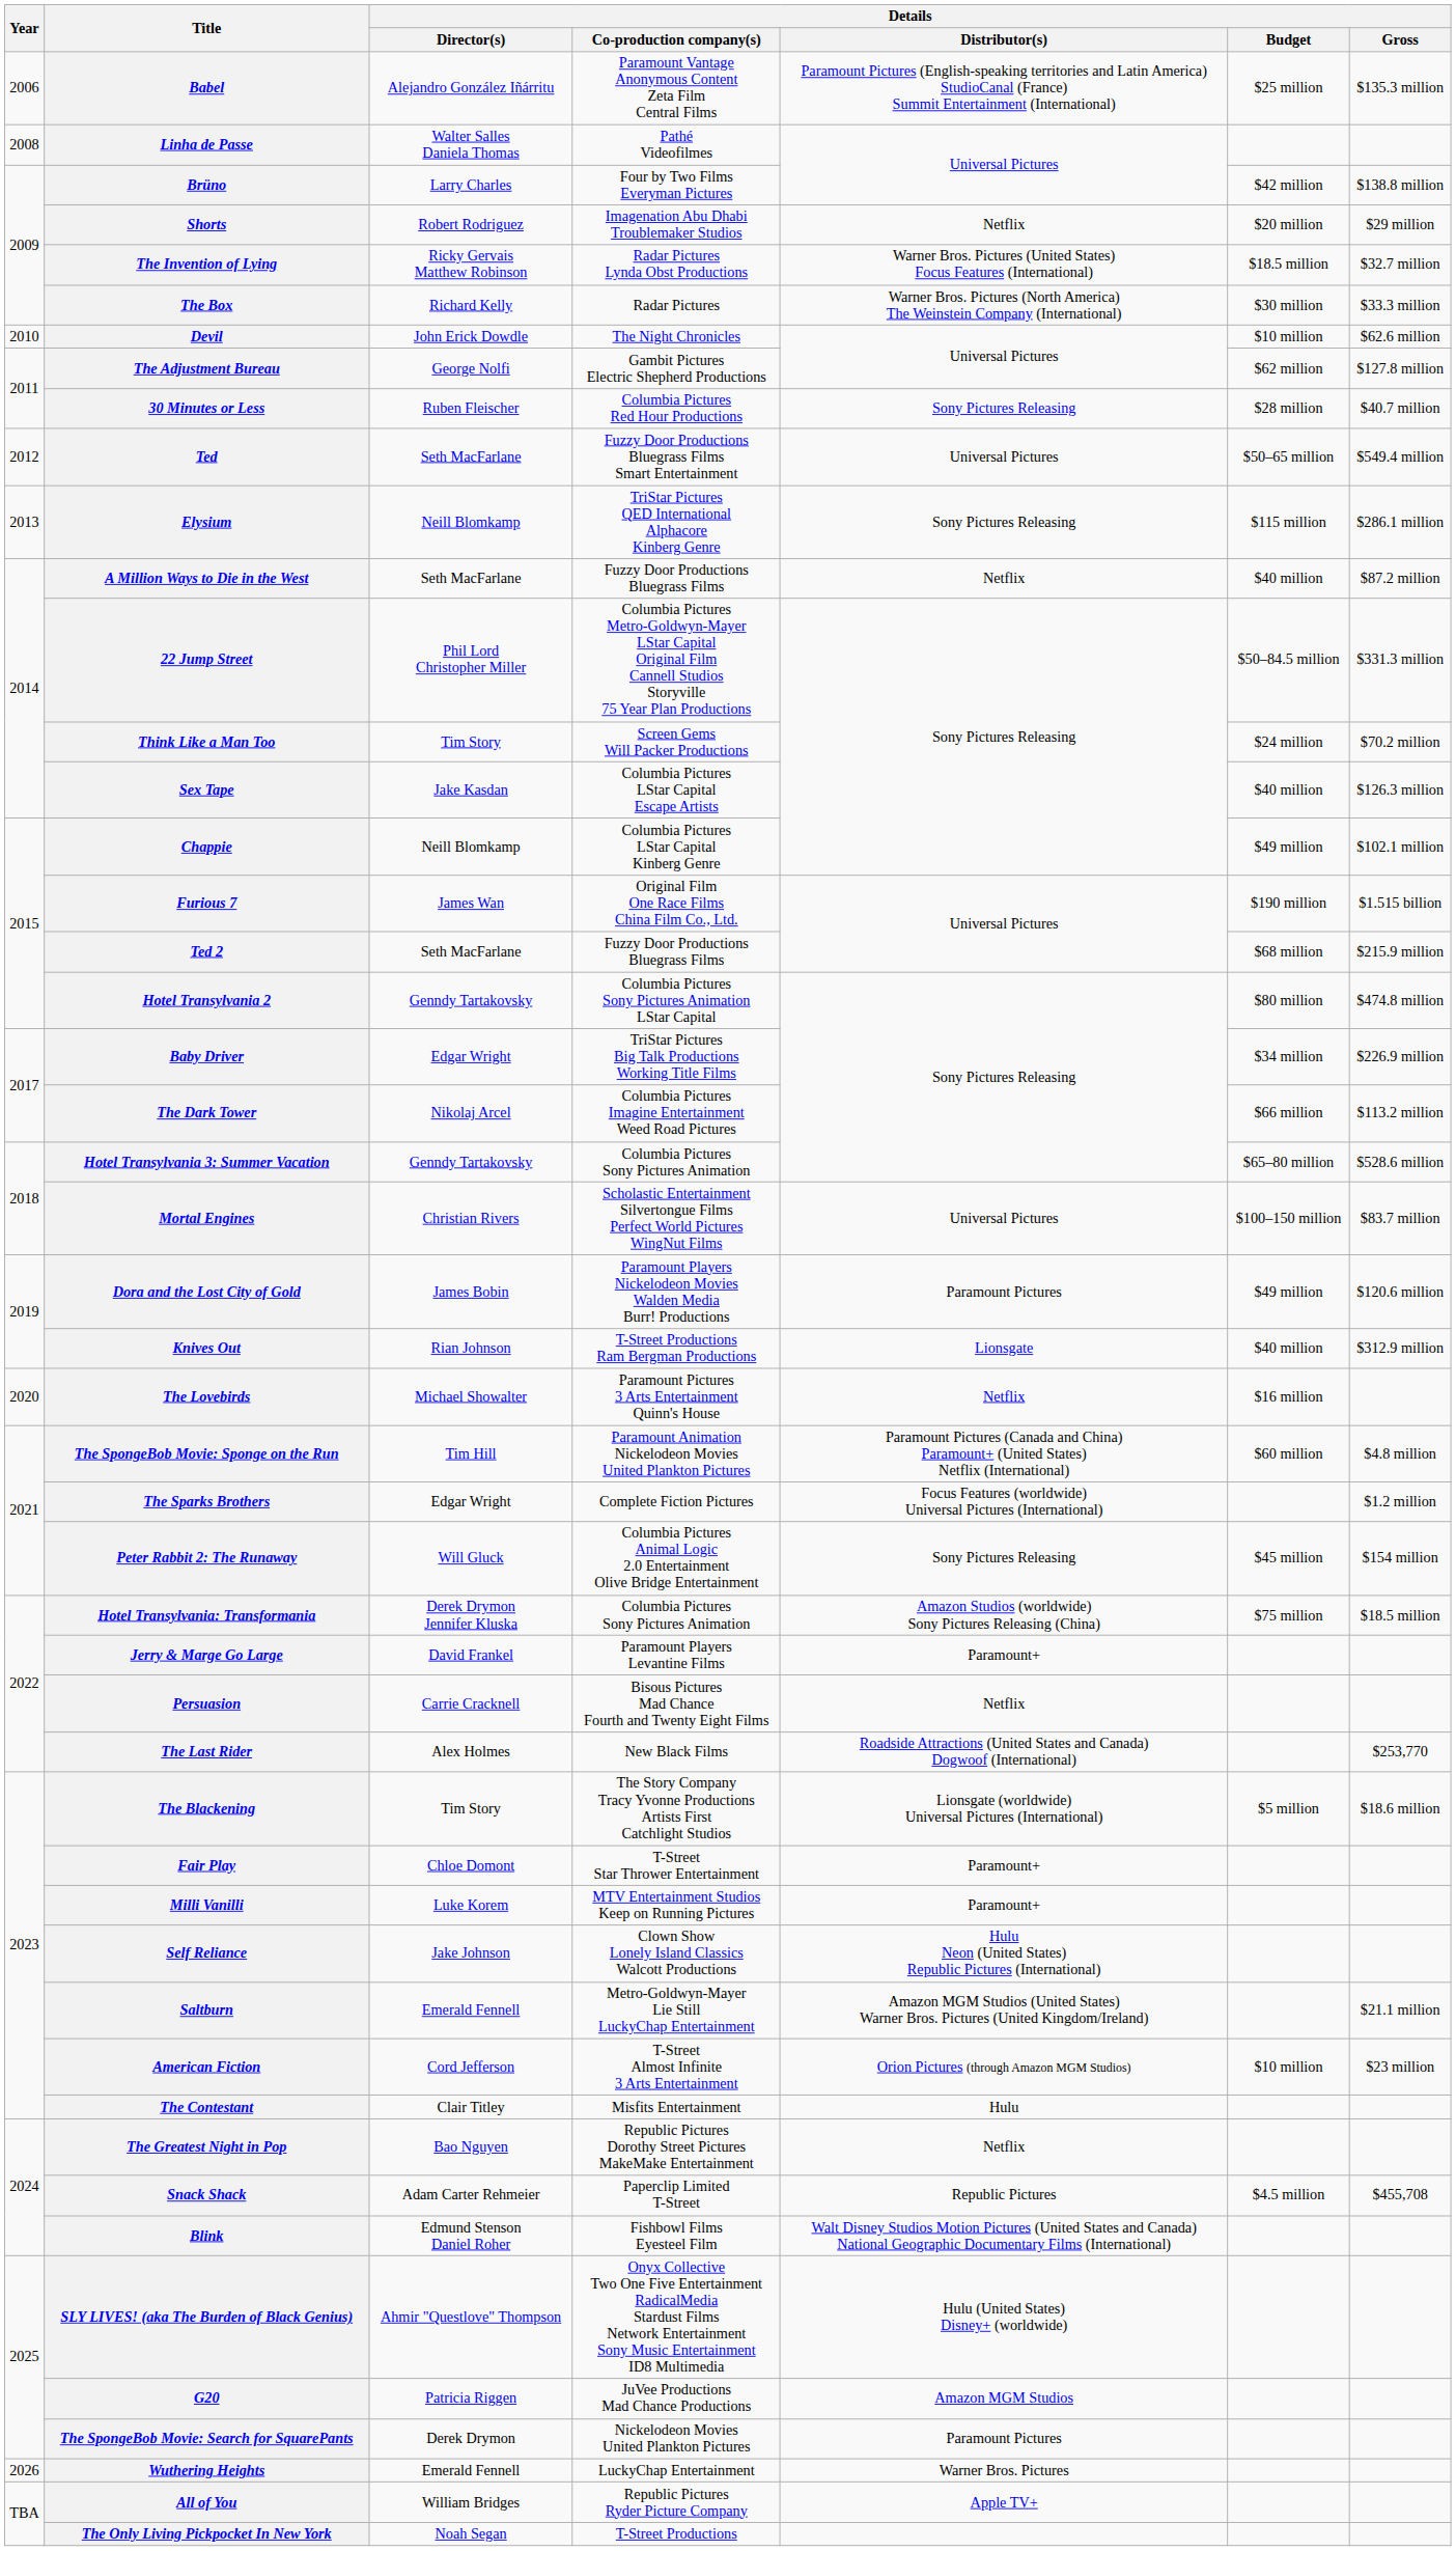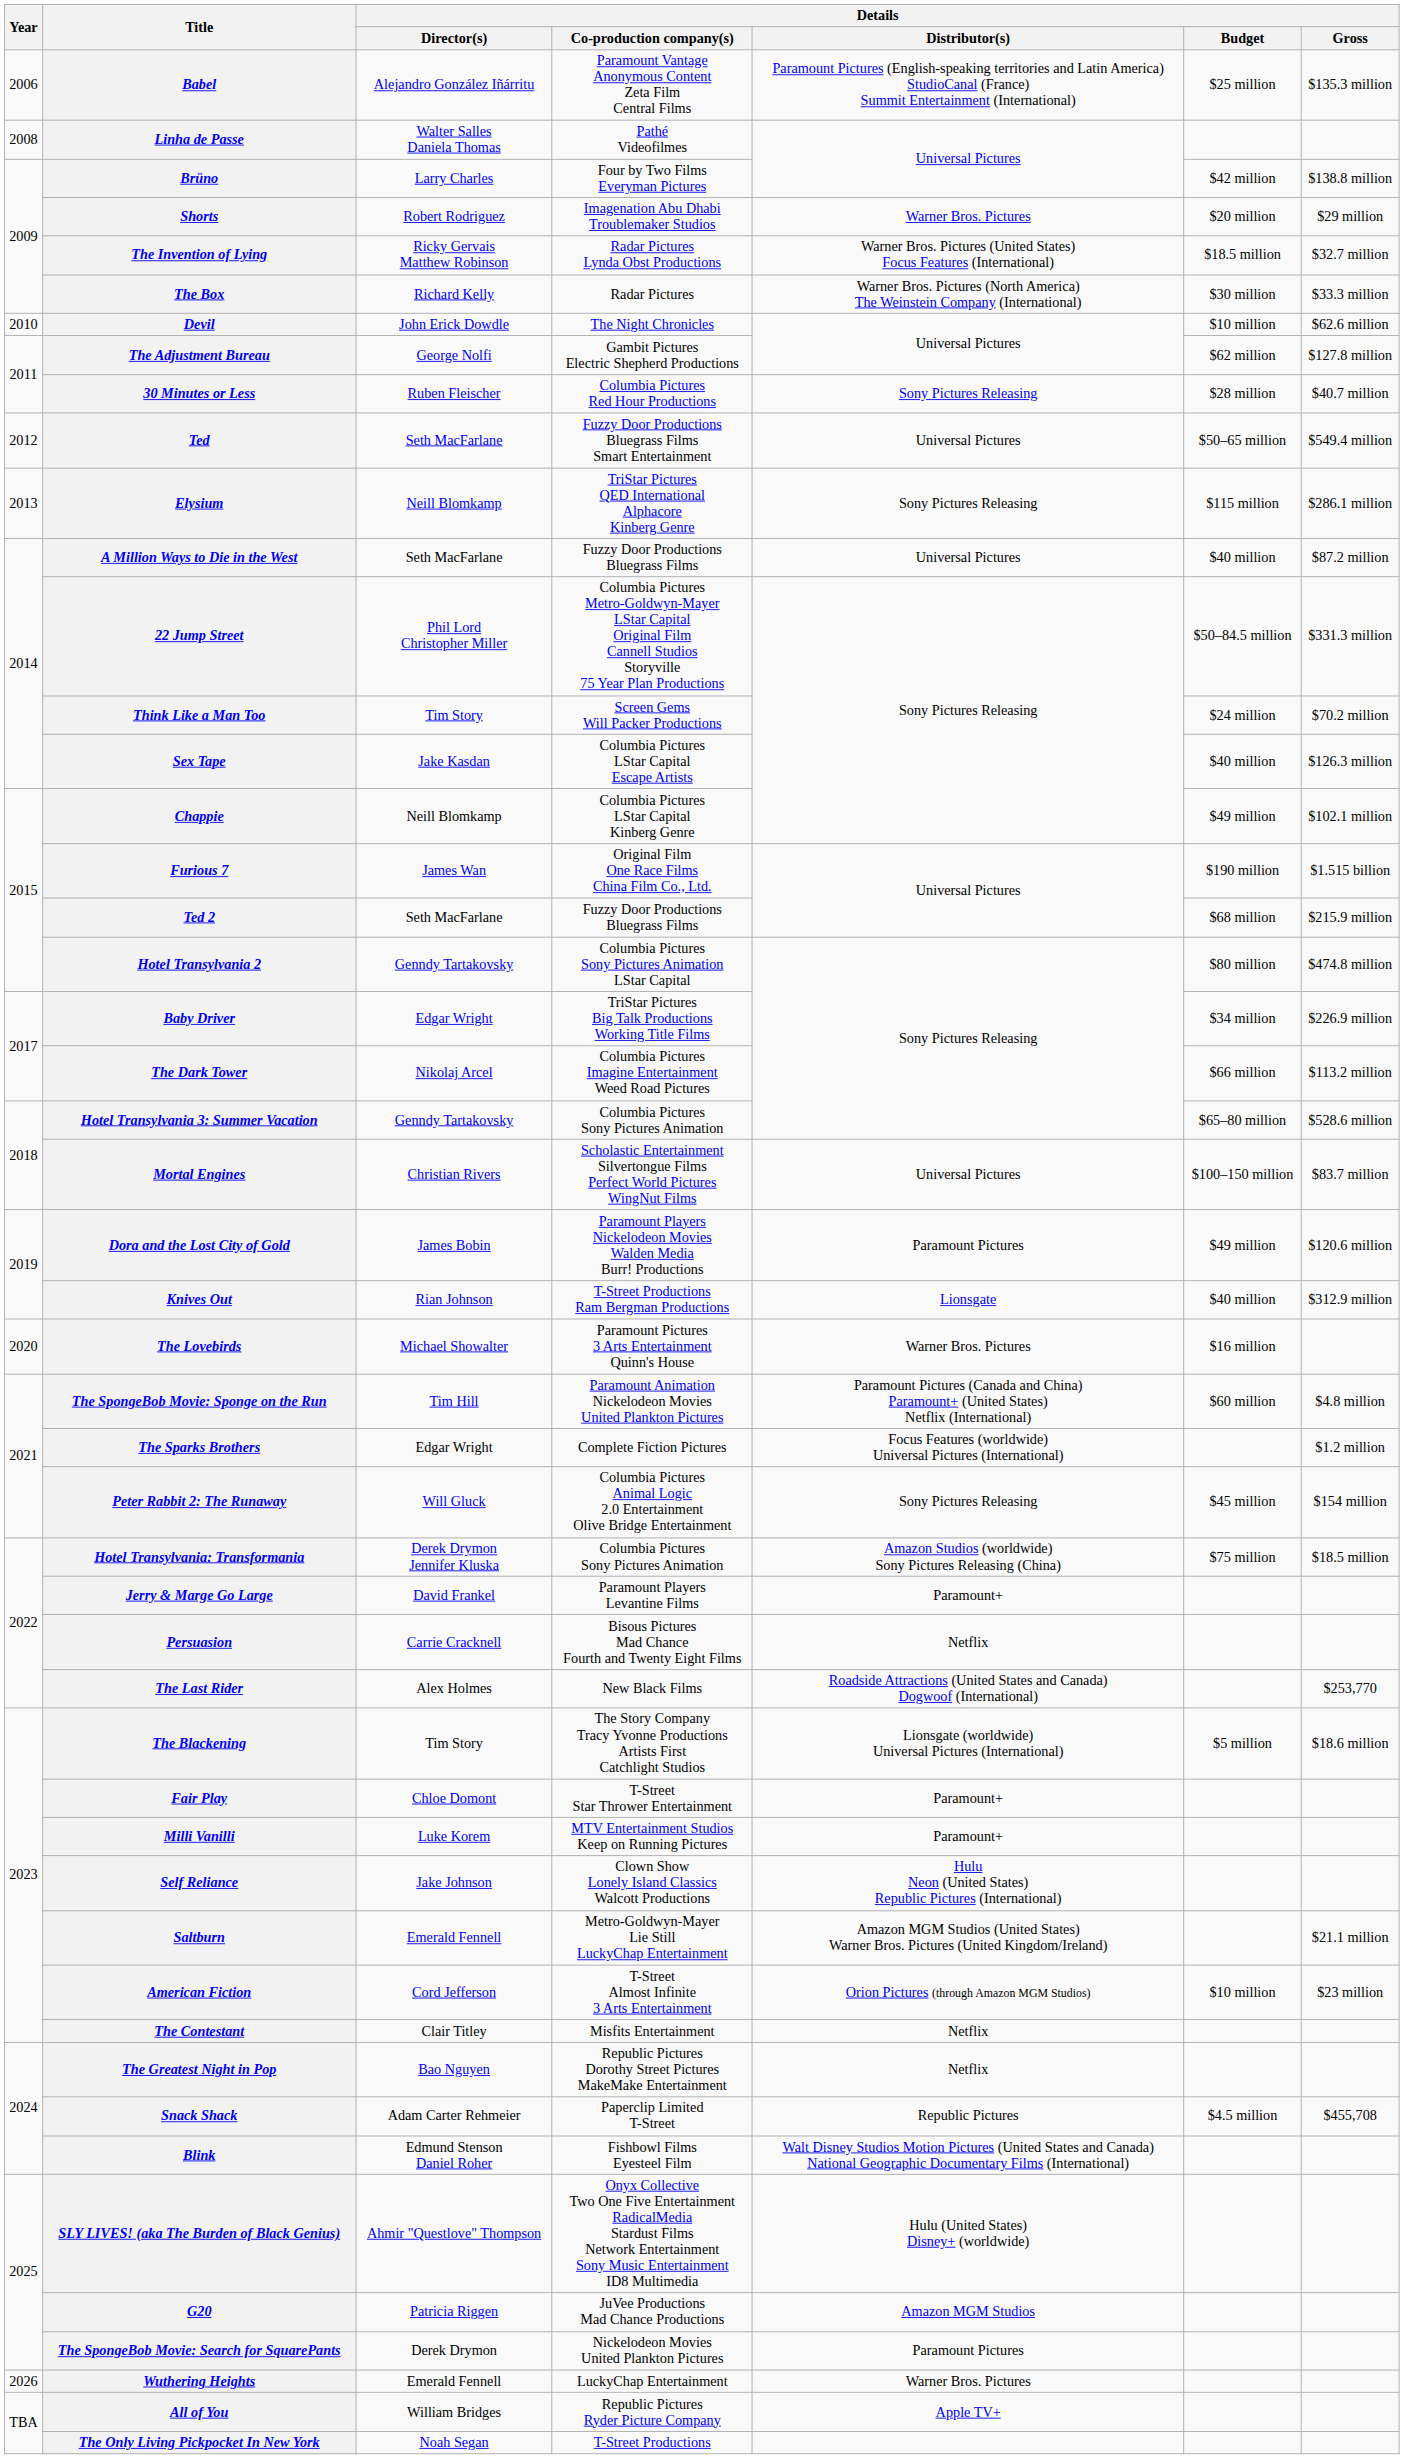Shorts | Details / Distributor(s): Netflix -> Warner Bros. Pictures
A Million Ways to Die in the West | Details / Distributor(s): Netflix -> Universal Pictures
The Lovebirds | Details / Distributor(s): Netflix -> Warner Bros. Pictures
The Contestant | Details / Distributor(s): Hulu -> Netflix
